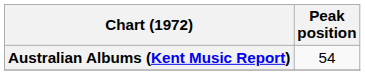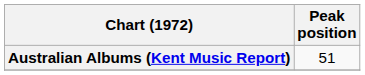Australian Albums (Kent Music Report) | Peak position: 54 -> 51
